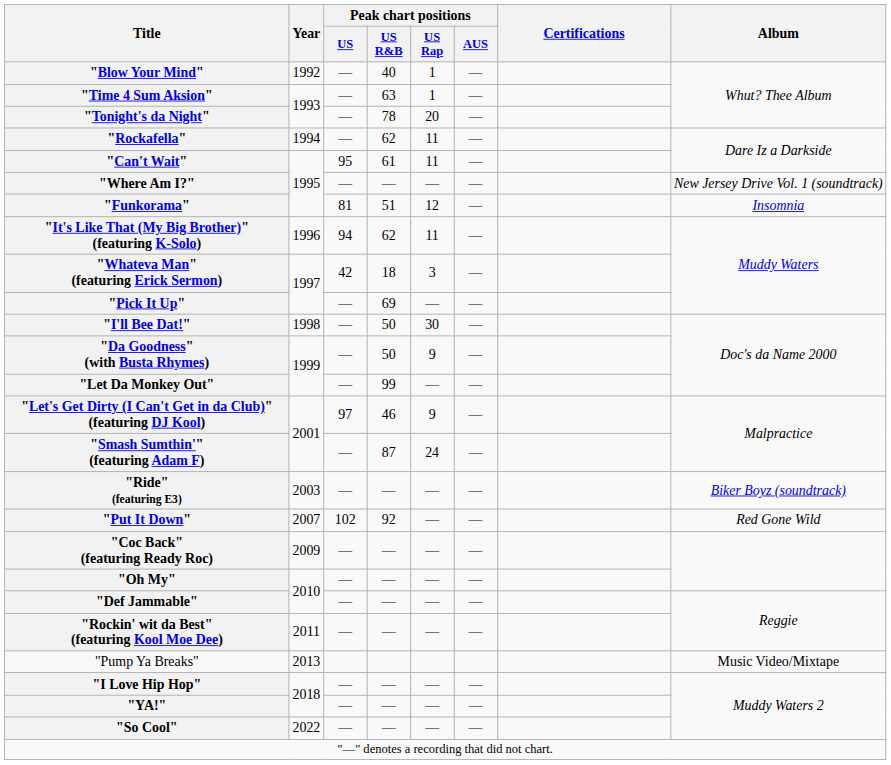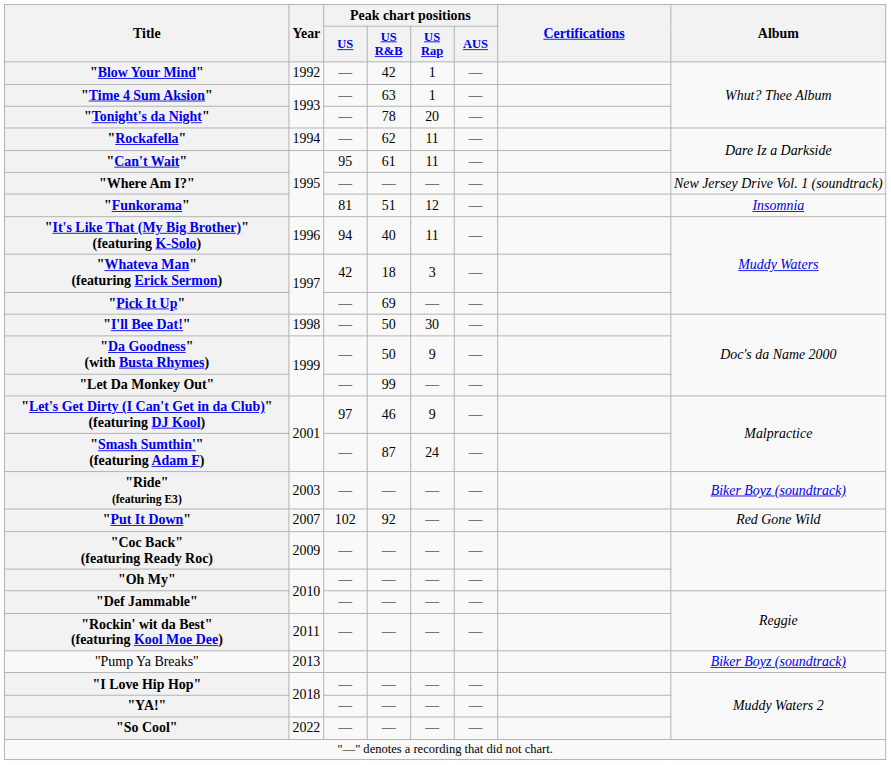"Blow Your Mind" | Peak chart positions / US R&B: 40 -> 42
"It's Like That (My Big Brother)" (featuring K-Solo) | Peak chart positions / US R&B: 62 -> 40
"Pump Ya Breaks" | Album: Music Video/Mixtape -> Biker Boyz (soundtrack)
